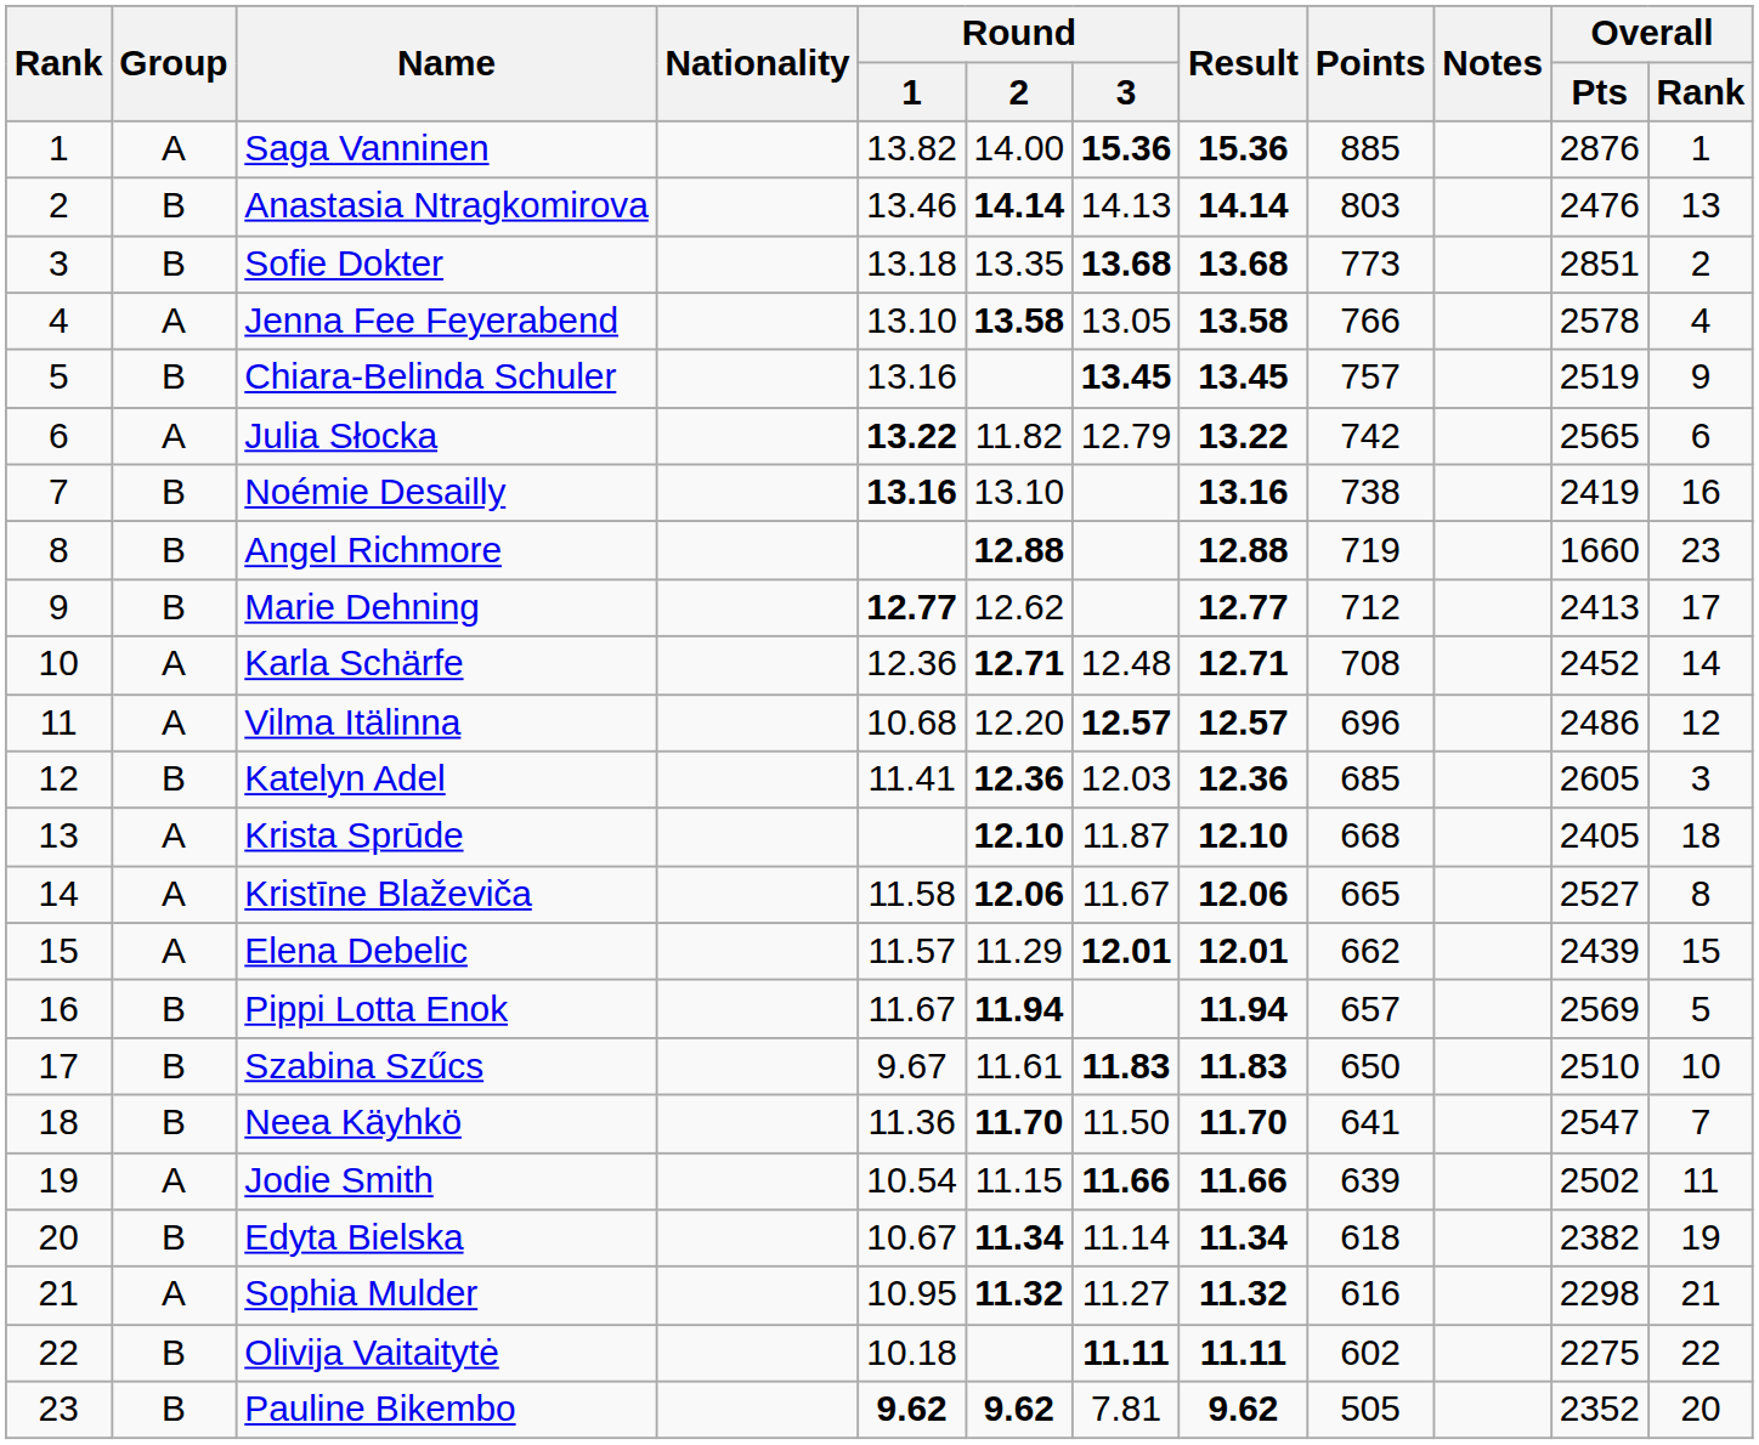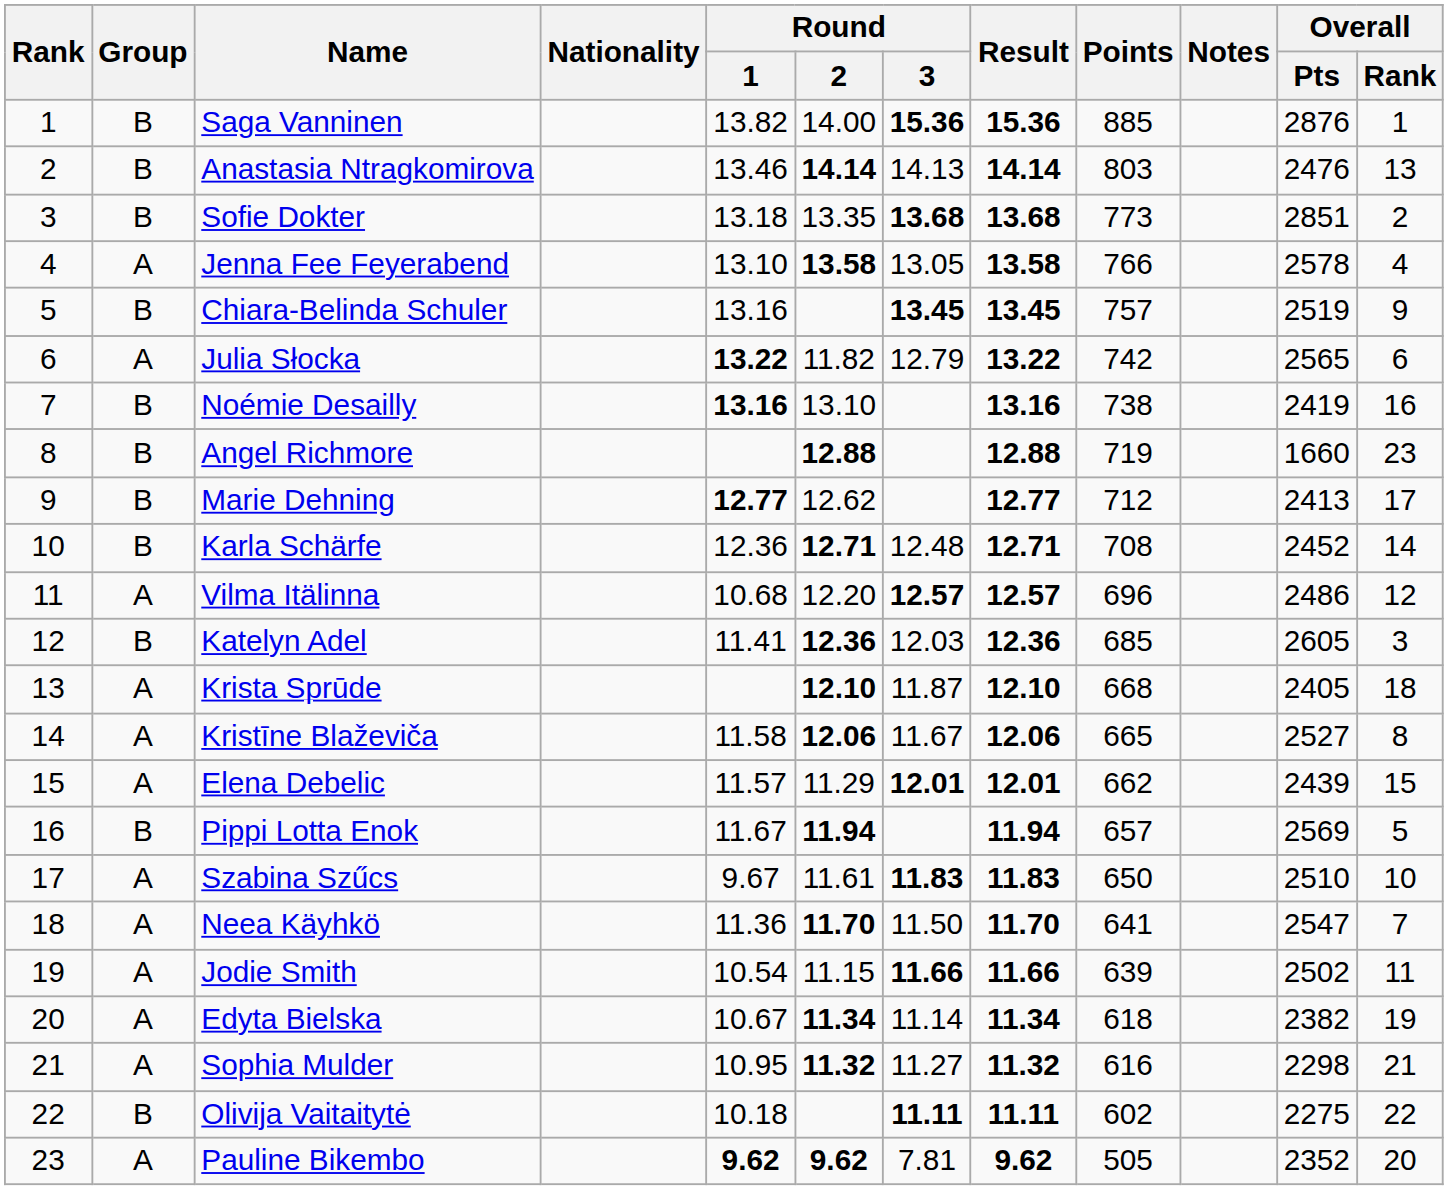Saga Vanninen | Group: A -> B
Karla Schärfe | Group: A -> B
Szabina Szűcs | Group: B -> A
Neea Käyhkö | Group: B -> A
Edyta Bielska | Group: B -> A
Pauline Bikembo | Group: B -> A
